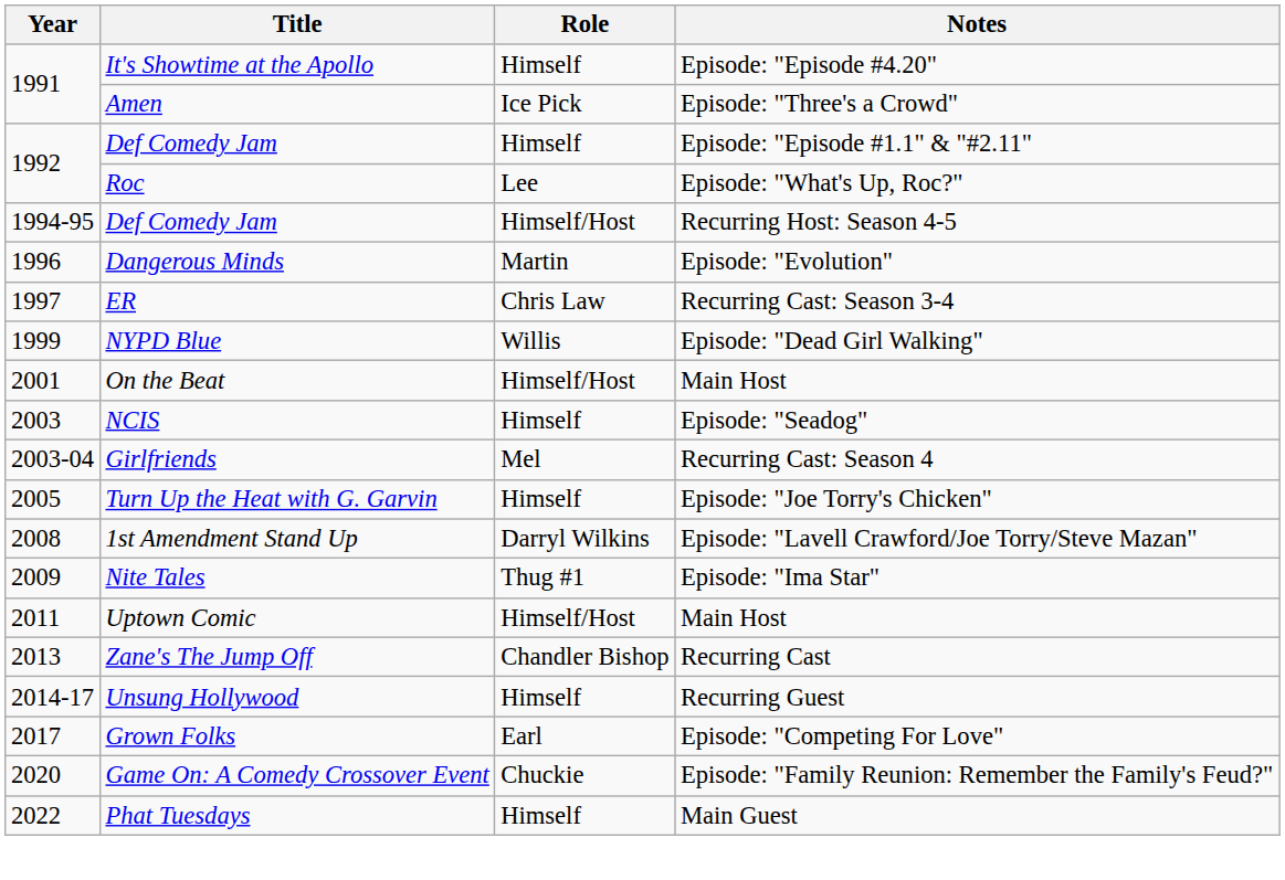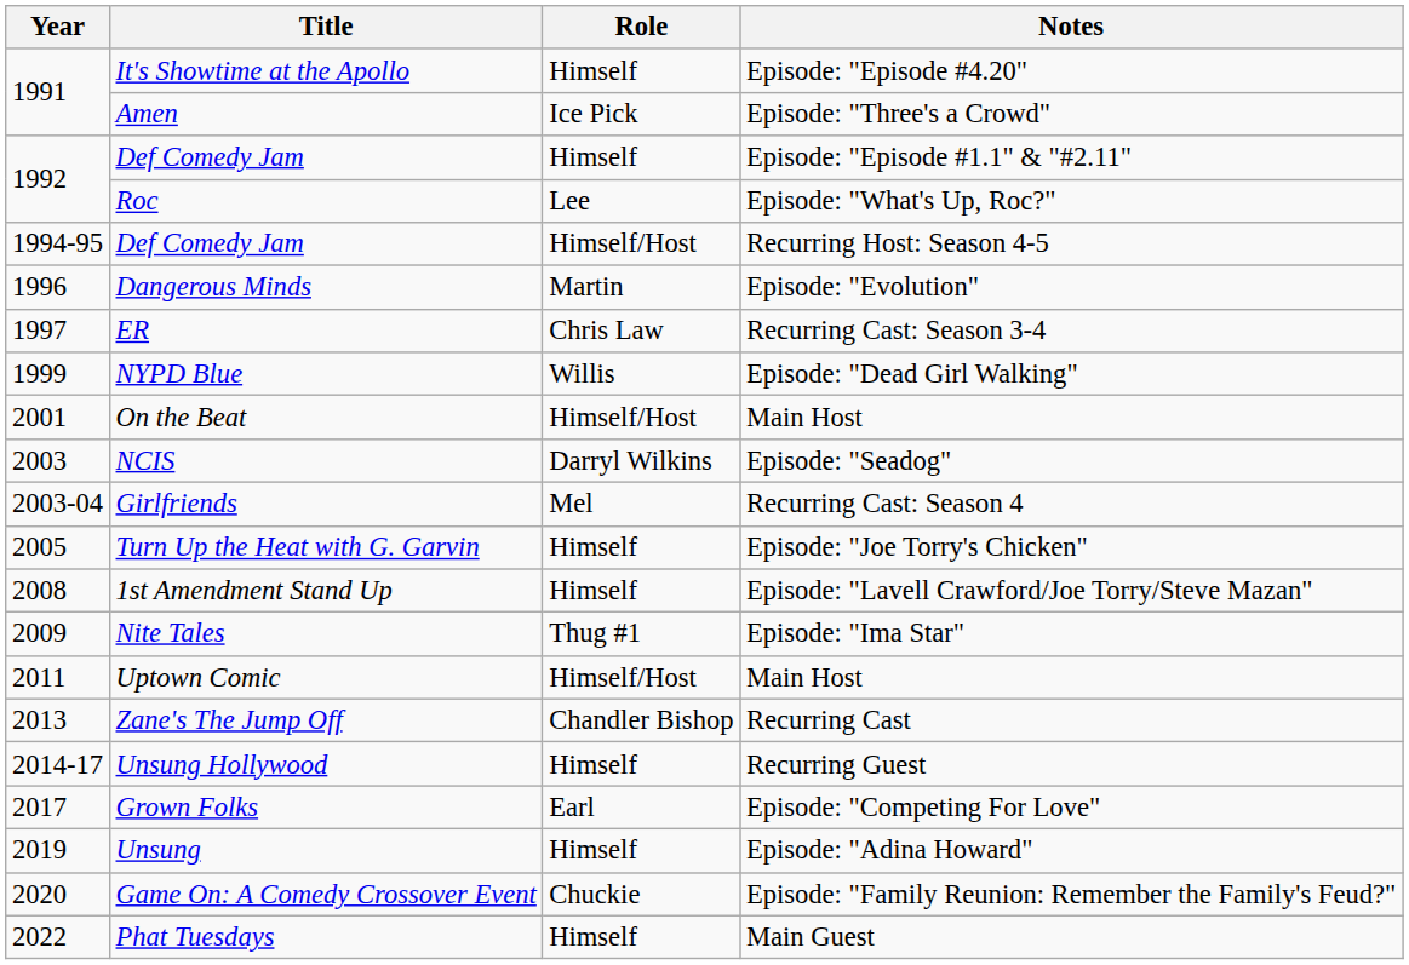NCIS | Role: Himself -> Darryl Wilkins
1st Amendment Stand Up | Role: Darryl Wilkins -> Himself
+ row: 2019 | Unsung | Himself | Episode: "Adina Howard"
